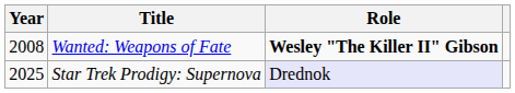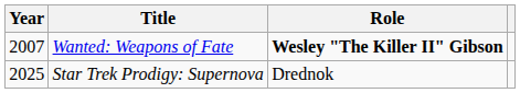Wanted: Weapons of Fate | Year: 2008 -> 2007
Star Trek Prodigy: Supernova | Role: lavender background -> no background
